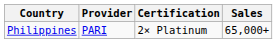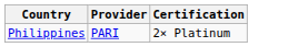- column: Sales | 65,000+
